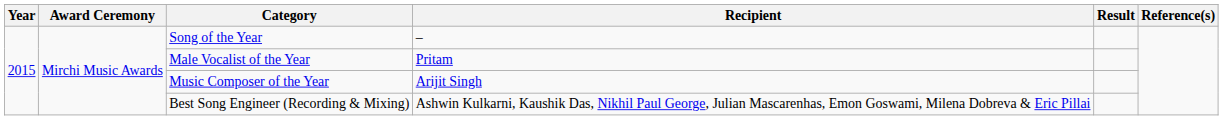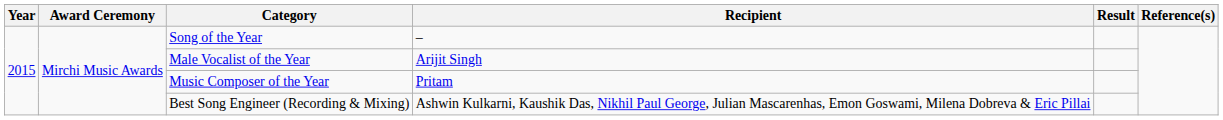Male Vocalist of the Year | Recipient: Pritam -> Arijit Singh
Music Composer of the Year | Recipient: Arijit Singh -> Pritam
